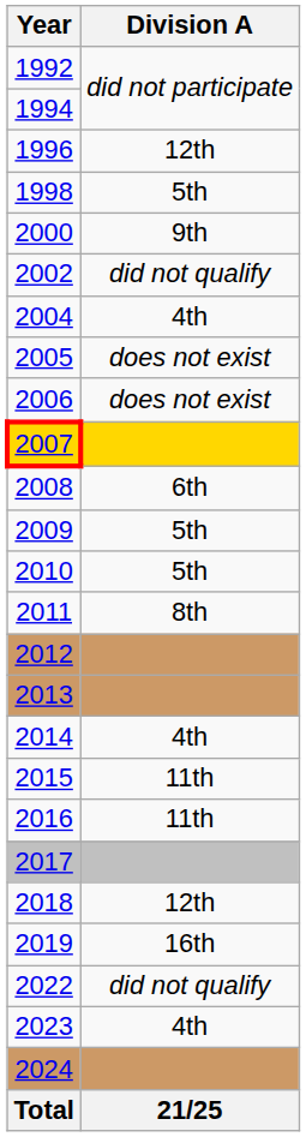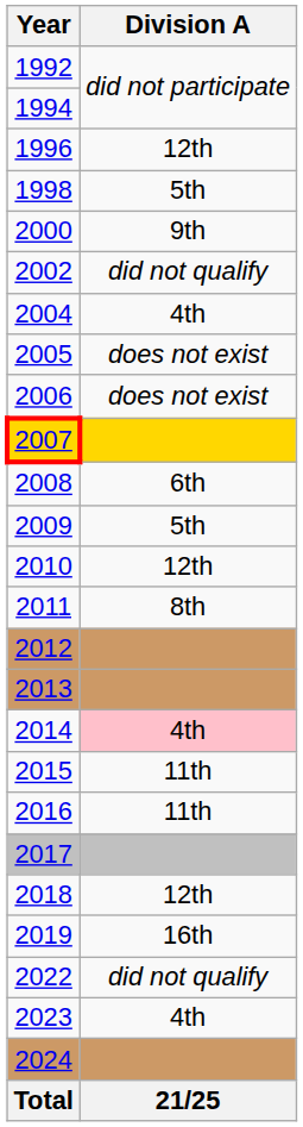2010 | Division A: 5th -> 12th
2014 | Division A: no background -> pink background
